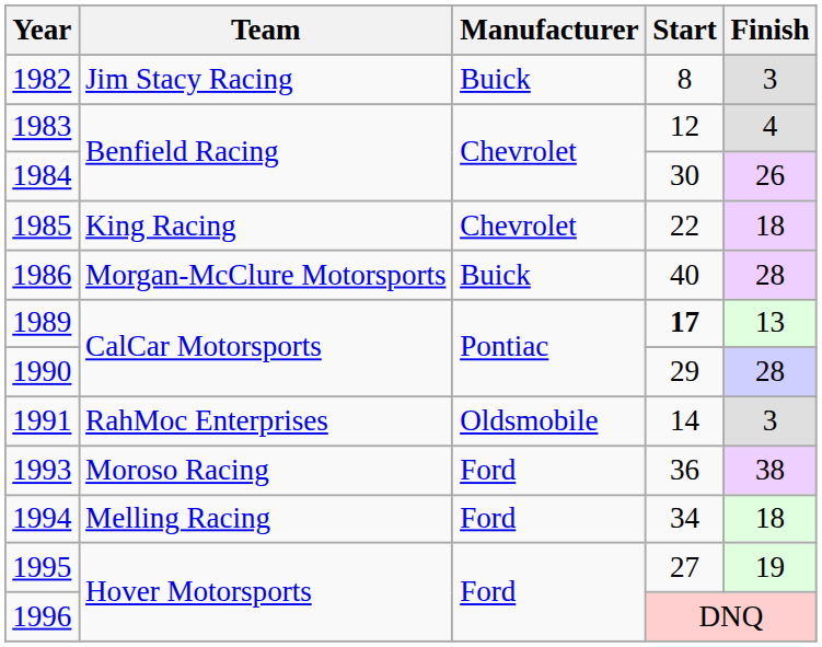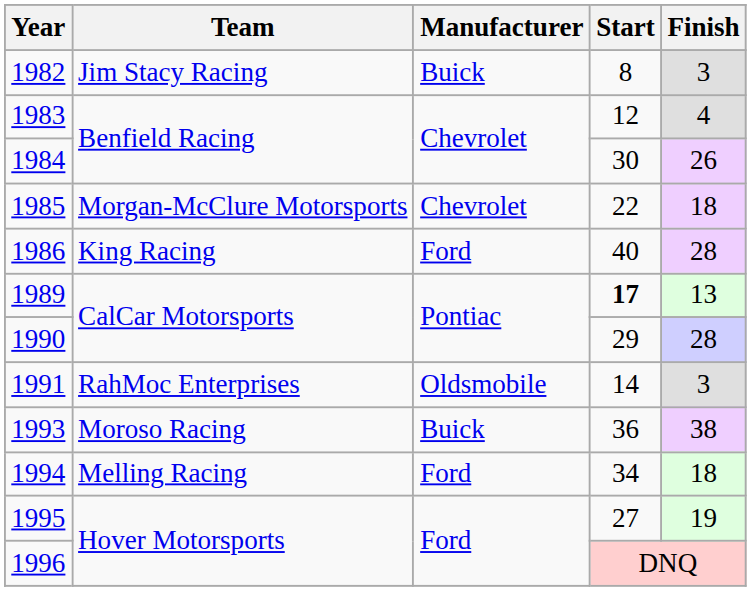1985 | Team: King Racing -> Morgan-McClure Motorsports
1986 | Team: Morgan-McClure Motorsports -> King Racing
1986 | Manufacturer: Buick -> Ford
1993 | Manufacturer: Ford -> Buick
